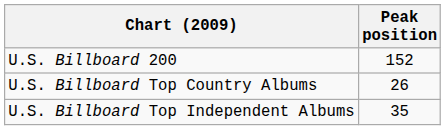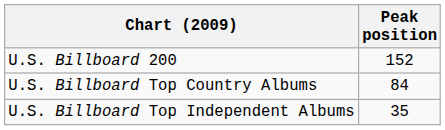U.S. Billboard Top Country Albums | Peak position: 26 -> 84
